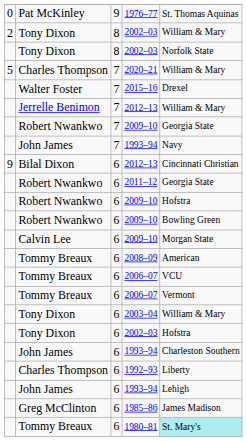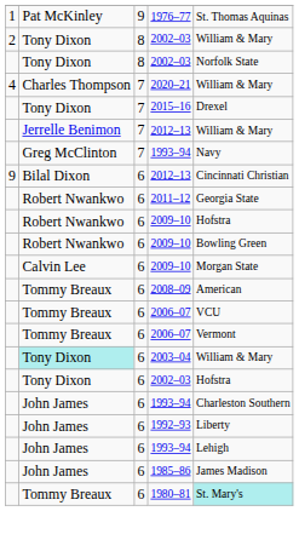1976–77 | column 1: 0 -> 1
2020–21 | column 1: 5 -> 4
2015–16 | column 2: Walter Foster -> Tony Dixon
- row: Robert Nwankwo | 7 | 2009–10 | Georgia State
7 / 1993–94 | column 2: John James -> Greg McClinton
2003–04 | column 2: no background -> paleturquoise background
1992–93 | column 2: Charles Thompson -> John James
1985–86 | column 2: Greg McClinton -> John James
